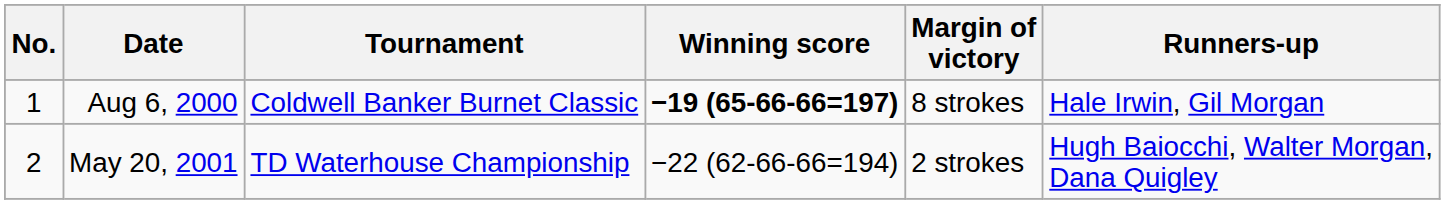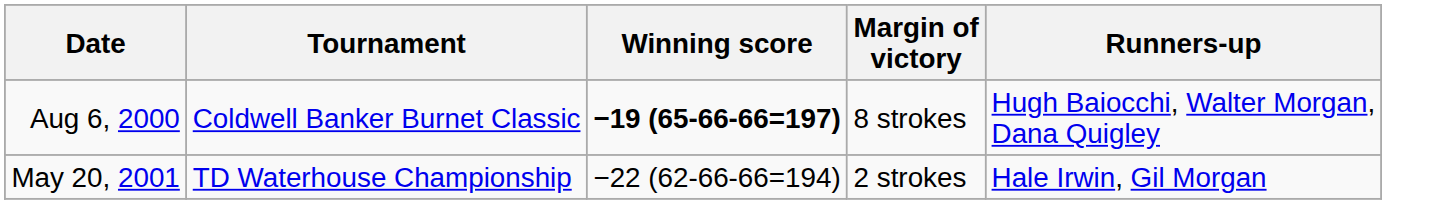- column: No. | 1 | 2
Aug 6, 2000 | Runners-up: Hale Irwin, Gil Morgan -> Hugh Baiocchi, Walter Morgan, Dana Quigley
May 20, 2001 | Runners-up: Hugh Baiocchi, Walter Morgan, Dana Quigley -> Hale Irwin, Gil Morgan
